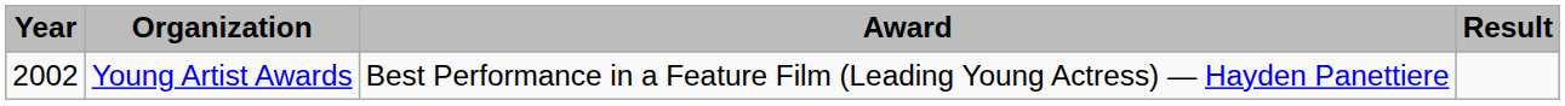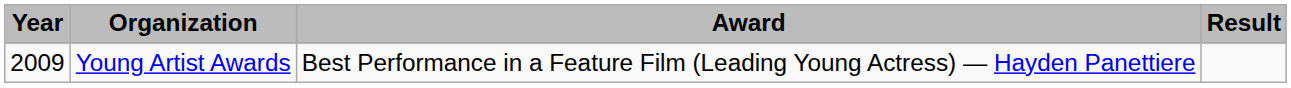Young Artist Awards | Year: 2002 -> 2009
